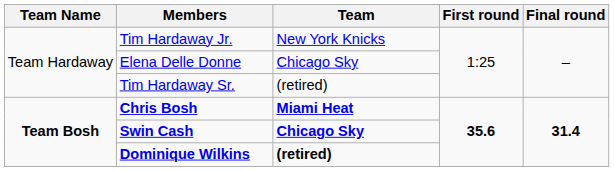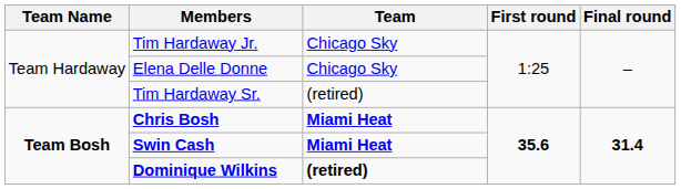Tim Hardaway Jr. | Team: New York Knicks -> Chicago Sky
Swin Cash | Team: Chicago Sky -> Miami Heat
